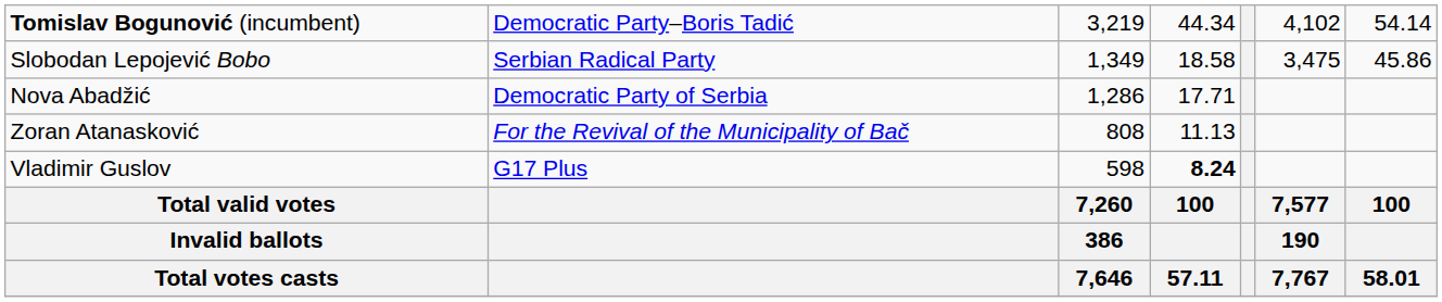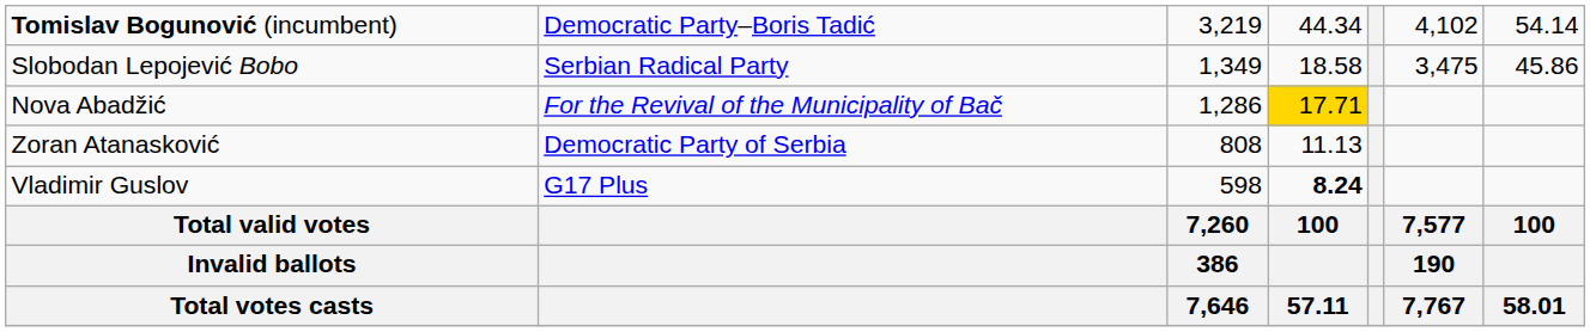Nova Abadžić | column 2: Democratic Party of Serbia -> For the Revival of the Municipality of Bač
Nova Abadžić | column 4: no background -> gold background
Zoran Atanasković | column 2: For the Revival of the Municipality of Bač -> Democratic Party of Serbia
